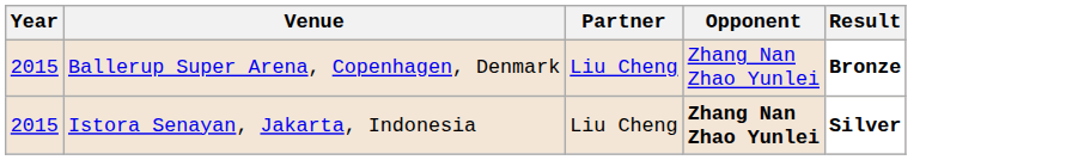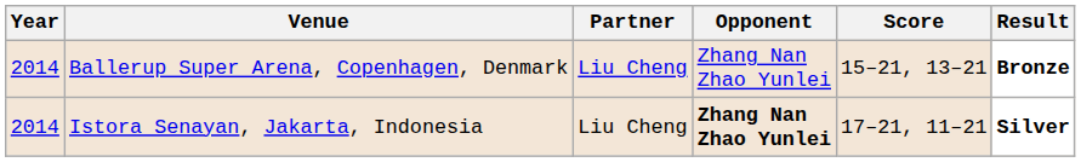+ column: Score | 15–21, 13–21 | 17–21, 11–21
Ballerup Super Arena, Copenhagen, Denmark | Year: 2015 -> 2014
Istora Senayan, Jakarta, Indonesia | Year: 2015 -> 2014
